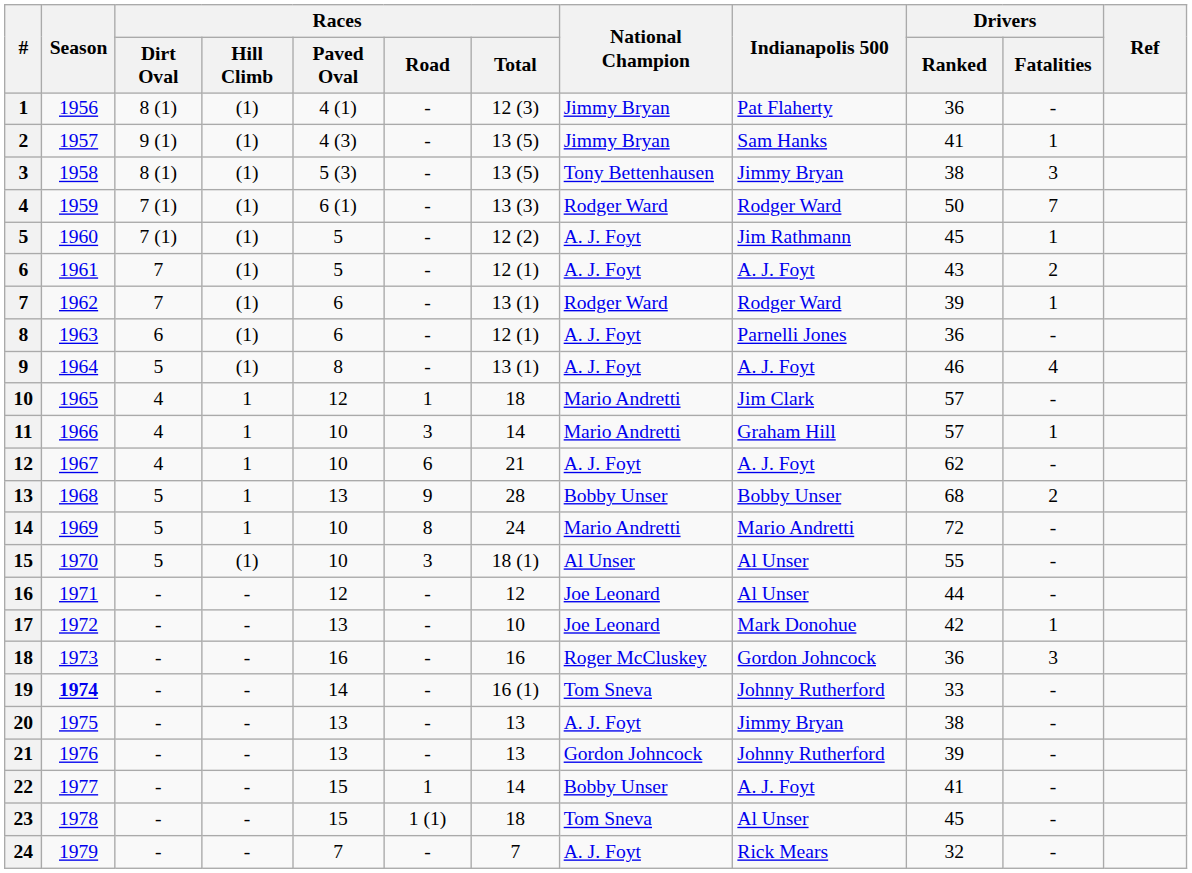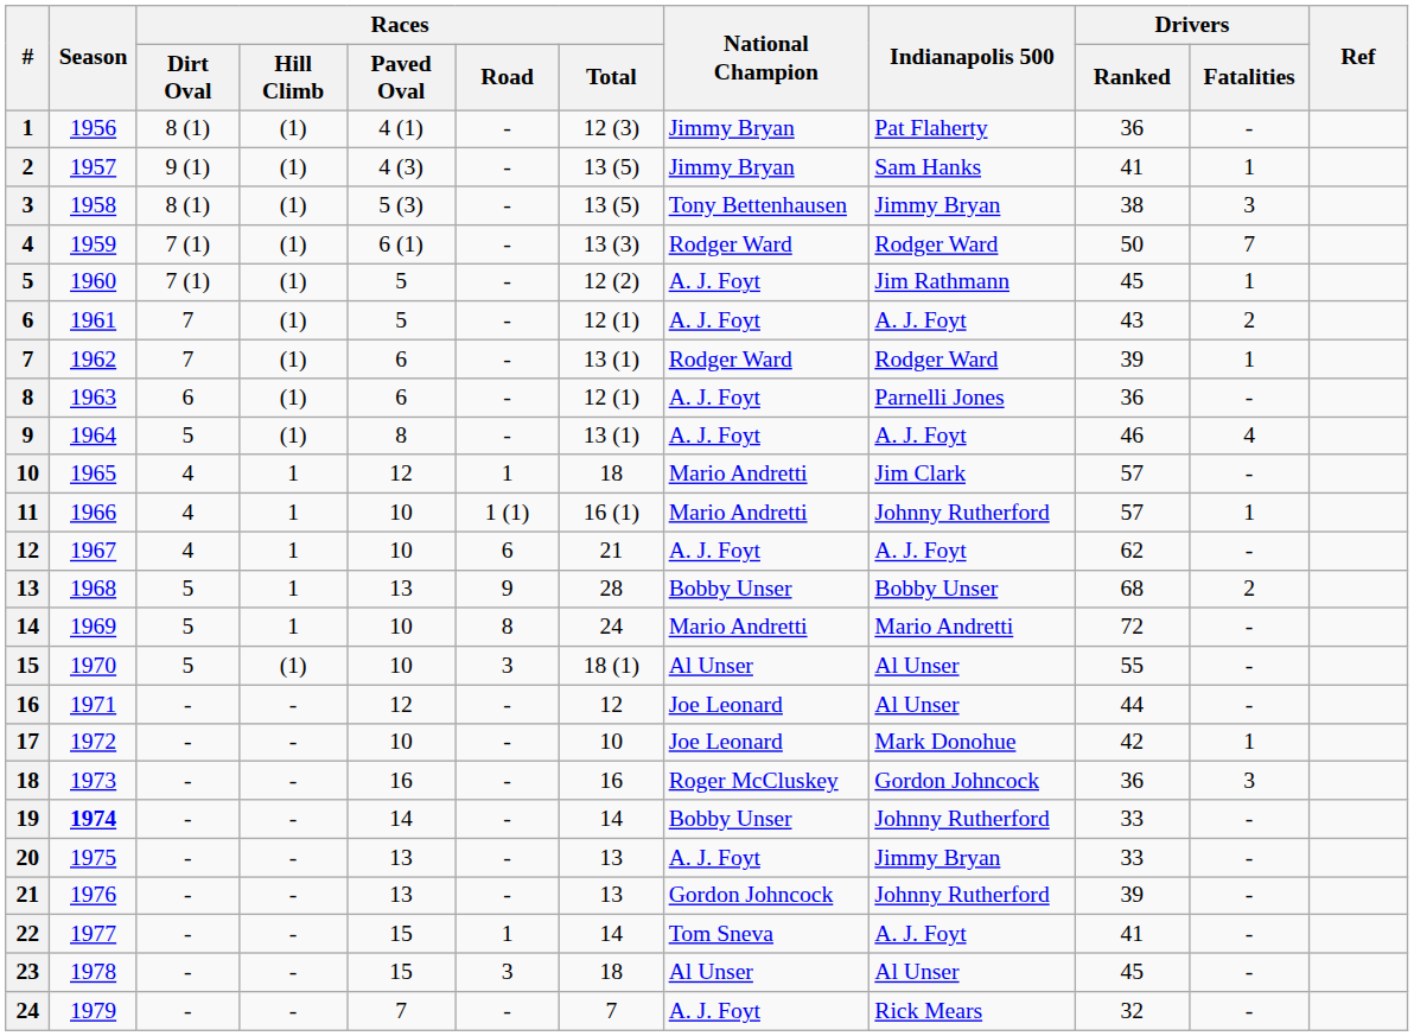11 | Races / Road: 3 -> 1 (1)
11 | Races / Total: 14 -> 16 (1)
11 | Indianapolis 500: Graham Hill -> Johnny Rutherford
17 | Races / Paved Oval: 13 -> 10
19 | Races / Total: 16 (1) -> 14
19 | National Champion: Tom Sneva -> Bobby Unser
20 | Drivers / Ranked: 38 -> 33
22 | National Champion: Bobby Unser -> Tom Sneva
23 | Races / Road: 1 (1) -> 3
23 | National Champion: Tom Sneva -> Al Unser
